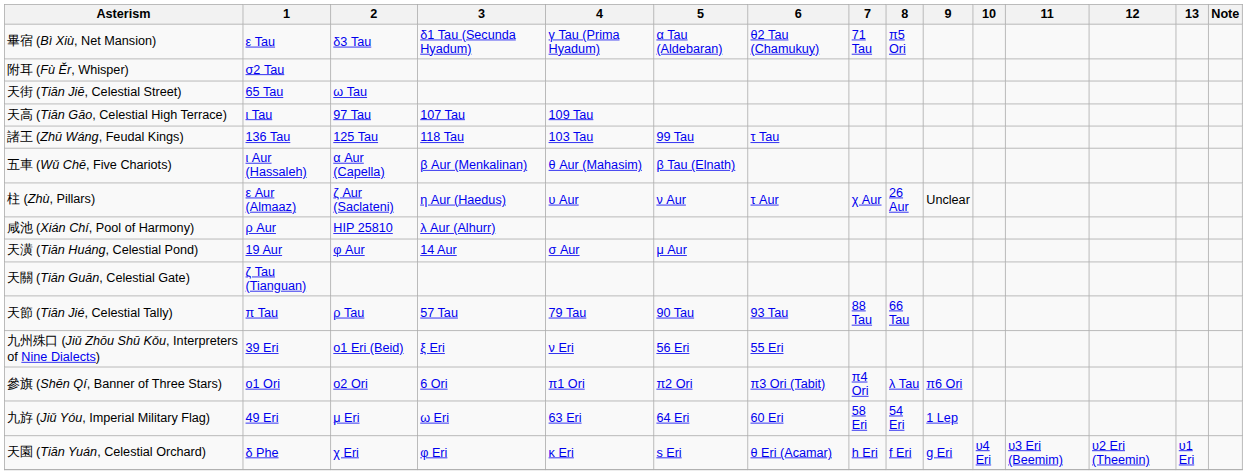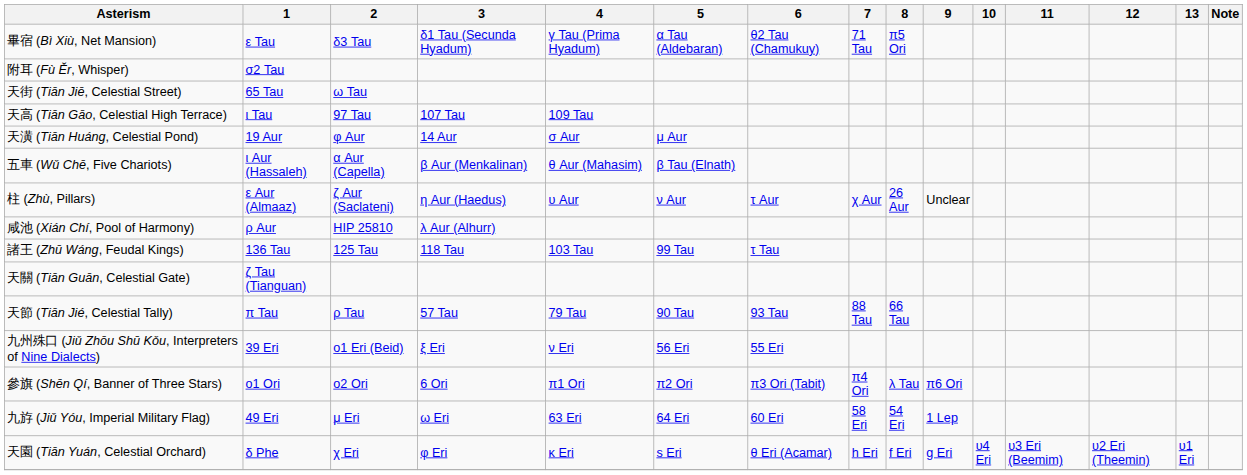rows swapped: 諸王 (Zhū Wáng, Feudal Kings) <-> 天潢 (Tiān Huáng, Celestial Pond)
